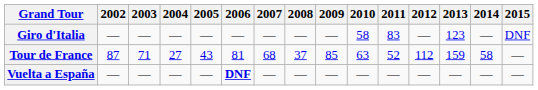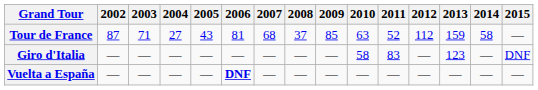rows swapped: Giro d'Italia <-> Tour de France
